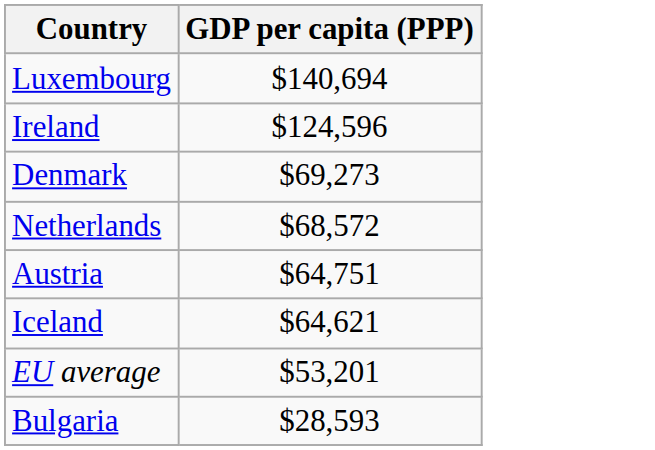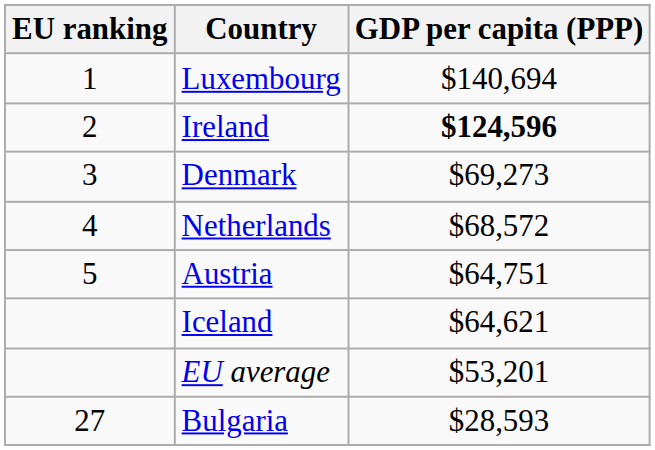+ column: EU ranking | 1 | 2 | 3 | 4 | 5 | 27
Ireland | GDP per capita (PPP): normal -> bold
